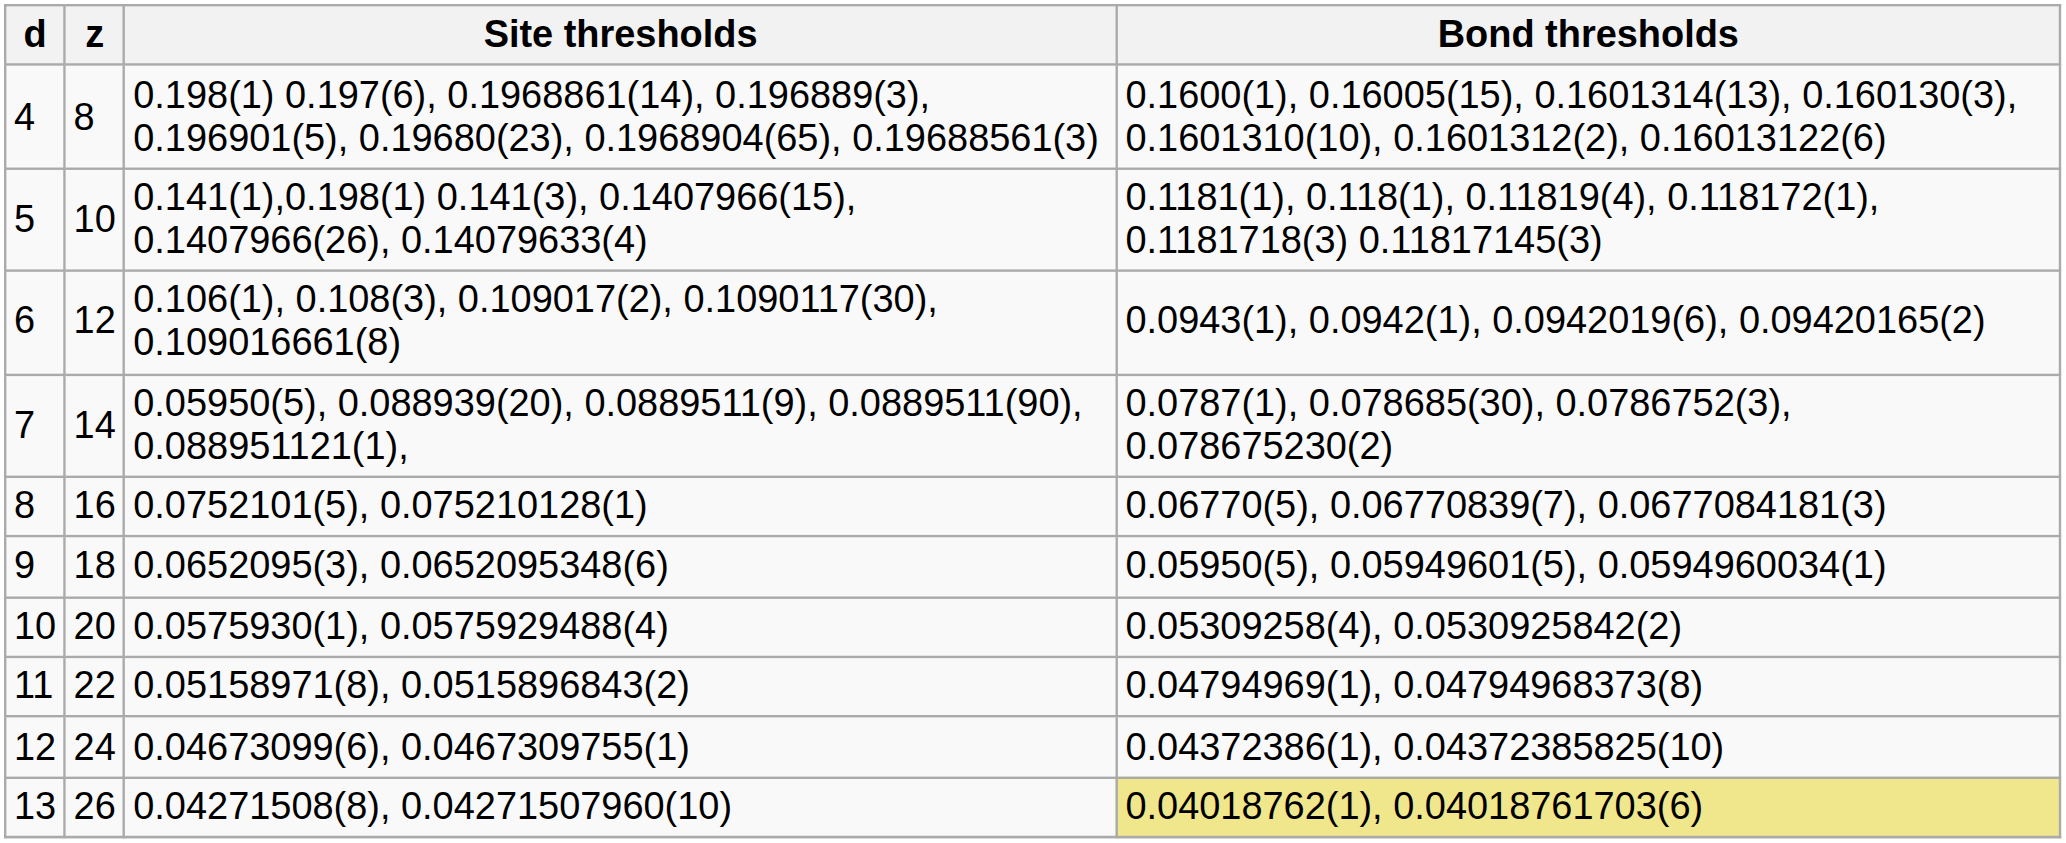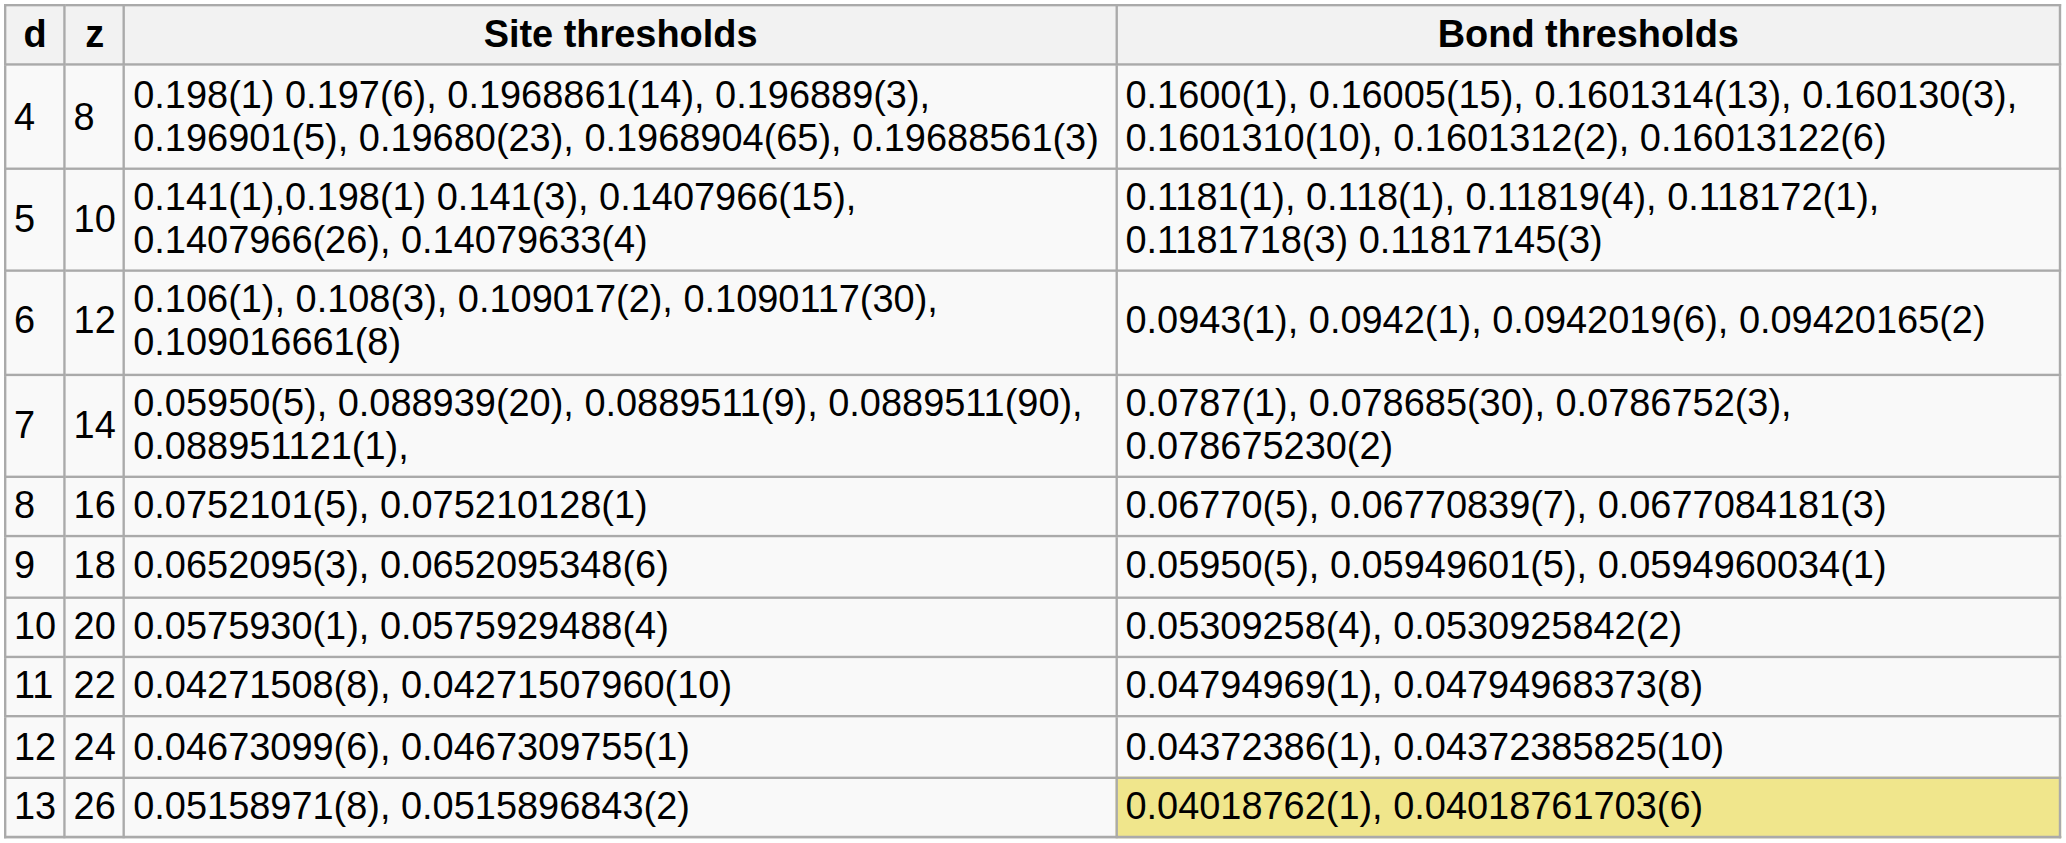11 | Site thresholds: 0.05158971(8), 0.0515896843(2) -> 0.04271508(8), 0.04271507960(10)
13 | Site thresholds: 0.04271508(8), 0.04271507960(10) -> 0.05158971(8), 0.0515896843(2)
